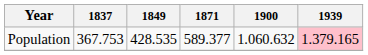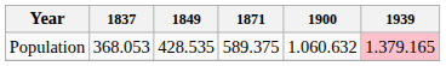Population | 1837: 367.753 -> 368.053
Population | 1871: 589.377 -> 589.375
